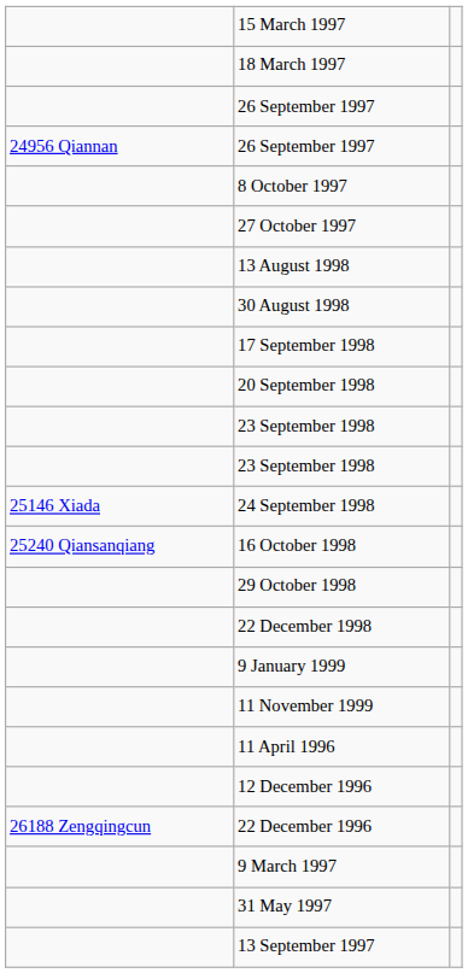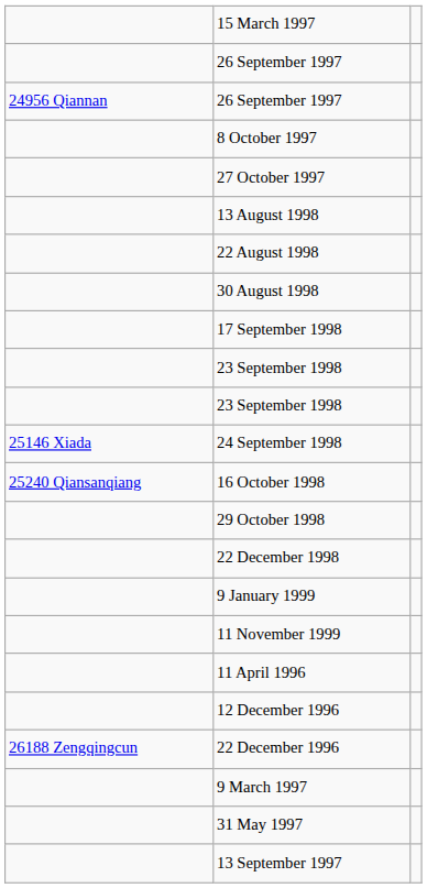- row: 18 March 1997
+ row: 22 August 1998
- row: 20 September 1998
